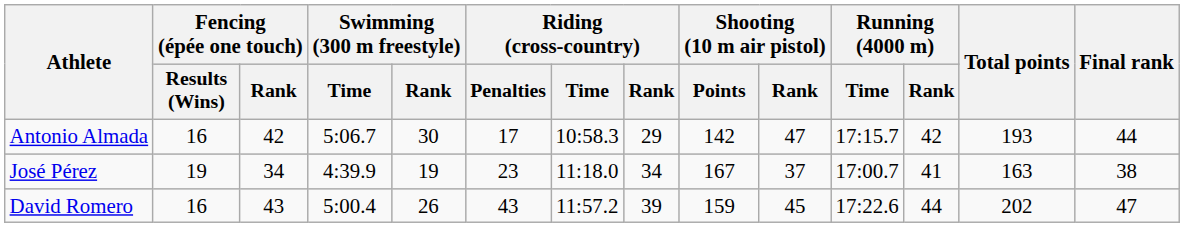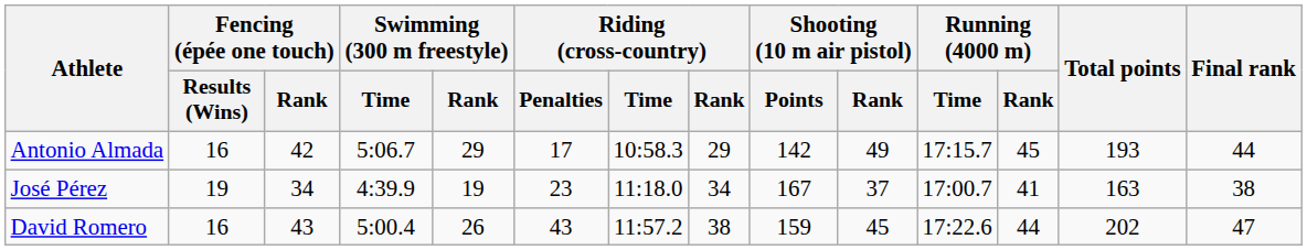Antonio Almada | Swimming (300 m freestyle) / Rank: 30 -> 29
Antonio Almada | Shooting (10 m air pistol) / Rank: 47 -> 49
Antonio Almada | Running (4000 m) / Rank: 42 -> 45
David Romero | Riding (cross-country) / Rank: 39 -> 38
